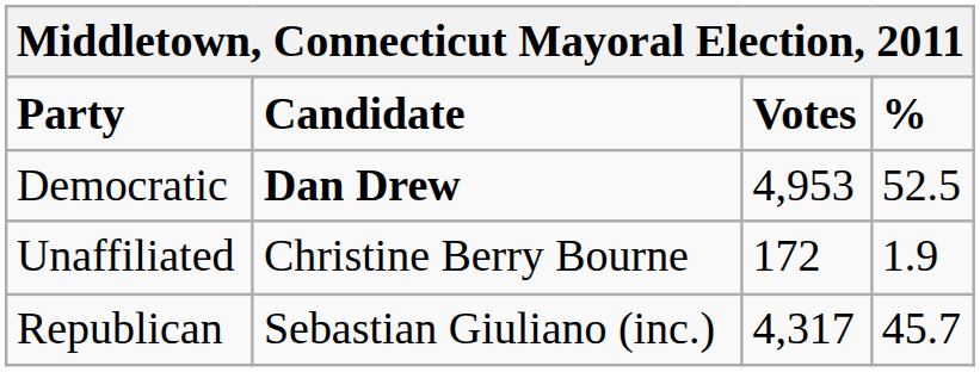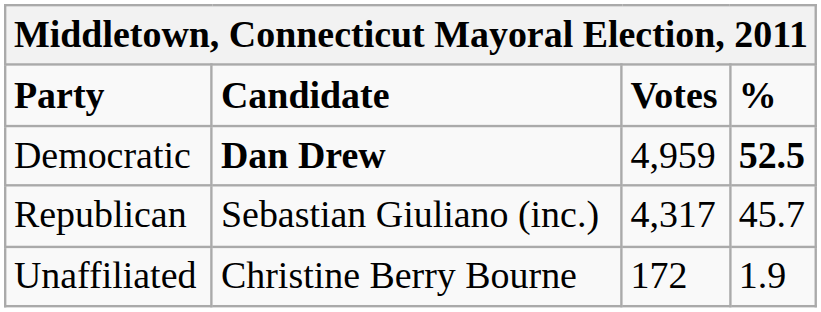Democratic | Votes: 4,953 -> 4,959
Democratic | %: normal -> bold
rows swapped: Republican <-> Unaffiliated
